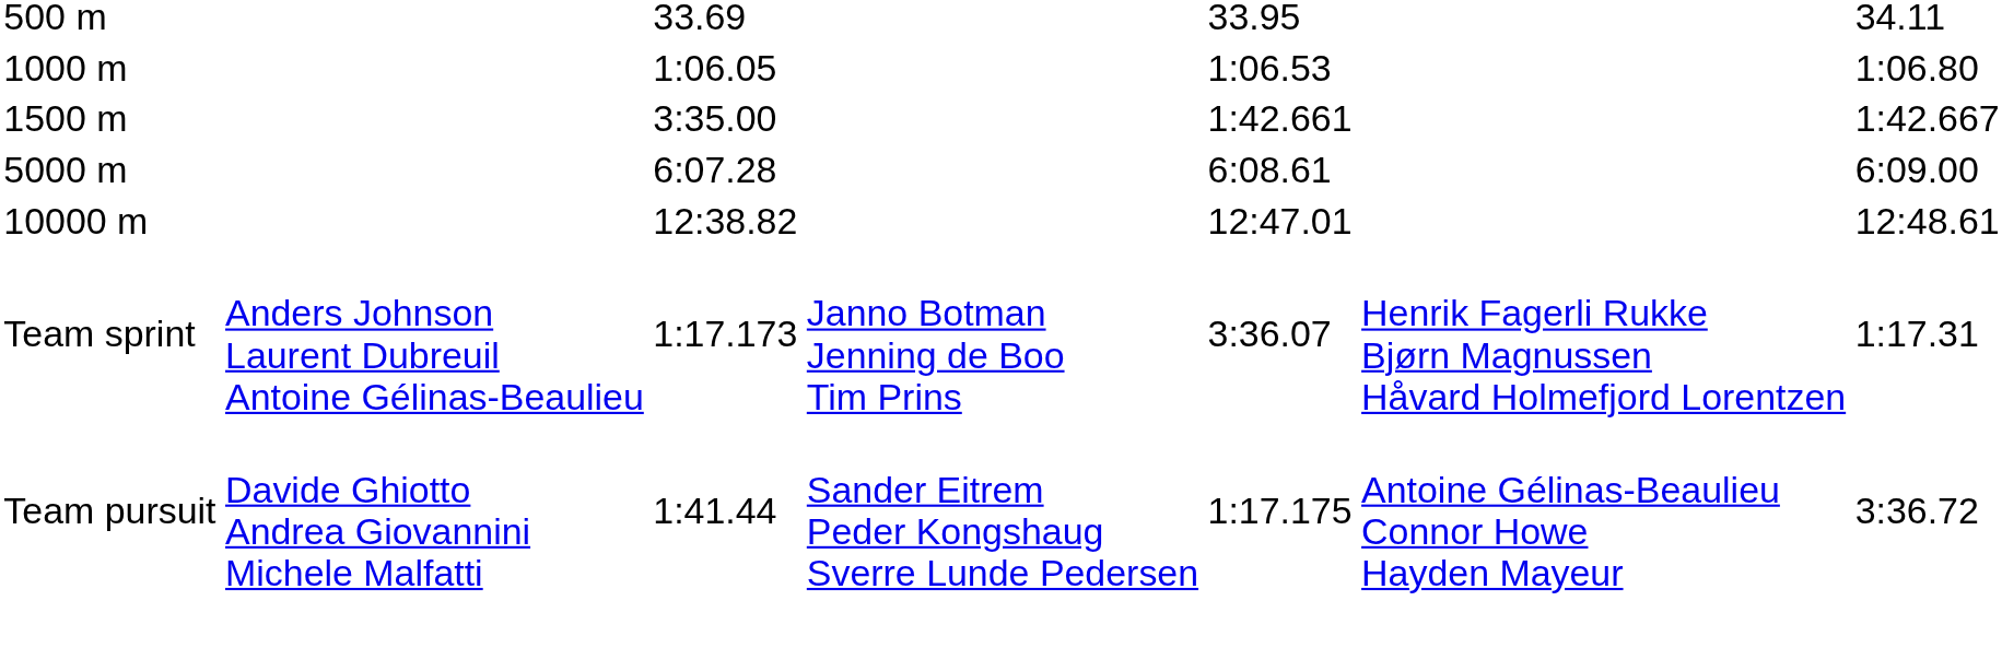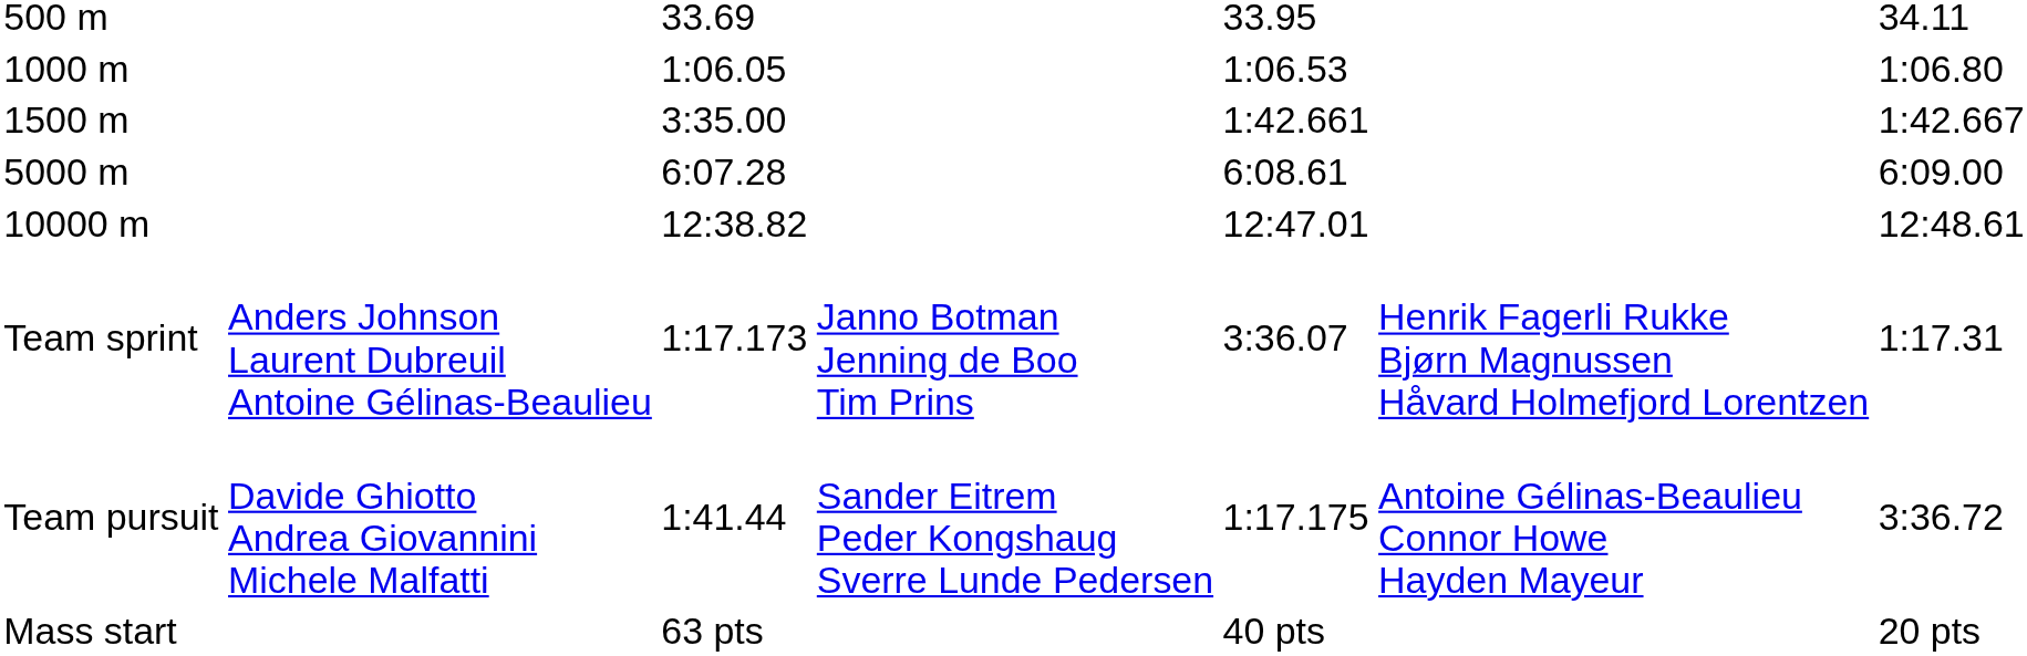+ row: Mass start | 63 pts | 40 pts | 20 pts
